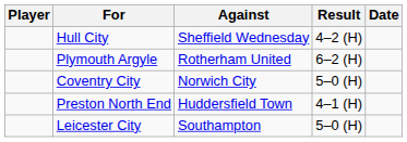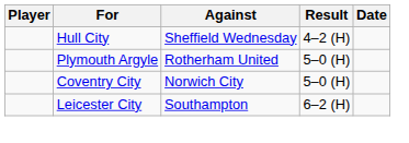Plymouth Argyle | Result: 6–2 (H) -> 5–0 (H)
- row: Preston North End | Huddersfield Town | 4–1 (H)
Leicester City | Result: 5–0 (H) -> 6–2 (H)
